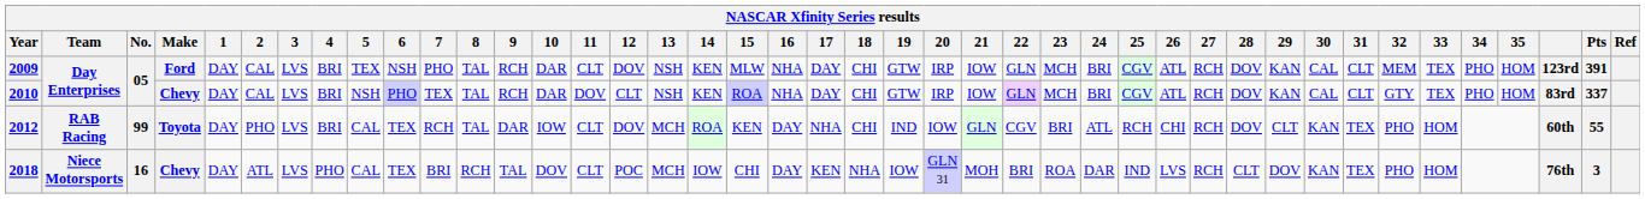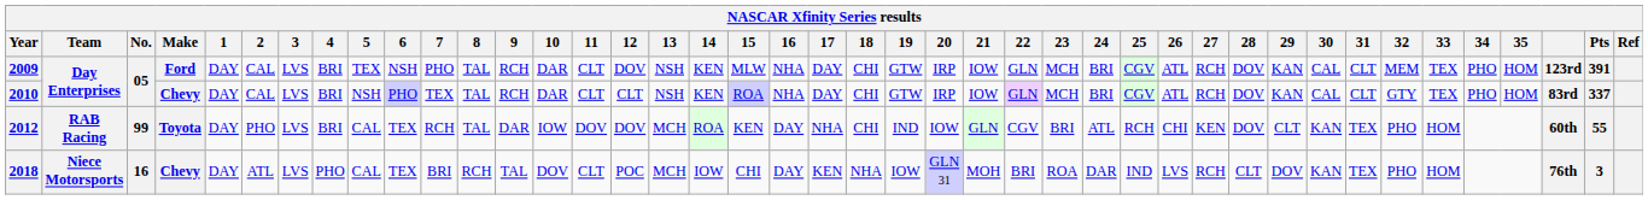2010 | 11: DOV -> CLT
2012 | 11: CLT -> DOV
2012 | 27: RCH -> KEN
